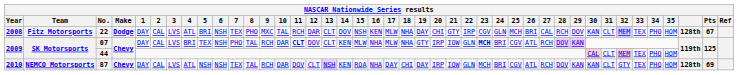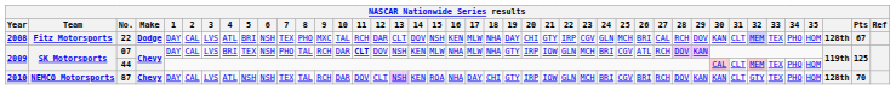07 | 13: CLT -> NSH
07 | 23: bold -> normal
87 | 19: DAY -> GTY
87 | 26: ATL -> BRI
87 | Pts: 69 -> 70
